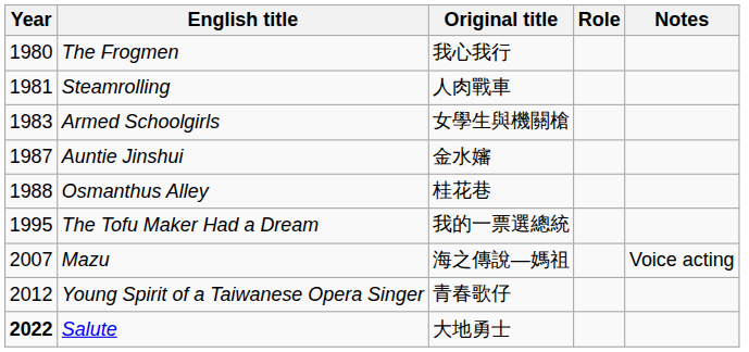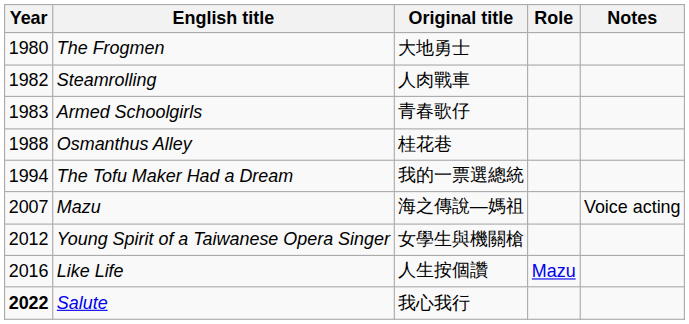The Frogmen | Original title: 我心我行 -> 大地勇士
Steamrolling | Year: 1981 -> 1982
Armed Schoolgirls | Original title: 女學生與機關槍 -> 青春歌仔
- row: 1987 | Auntie Jinshui | 金水嬸
The Tofu Maker Had a Dream | Year: 1995 -> 1994
Young Spirit of a Taiwanese Opera Singer | Original title: 青春歌仔 -> 女學生與機關槍
+ row: 2016 | Like Life | 人生按個讚 | Mazu
Salute | Original title: 大地勇士 -> 我心我行
